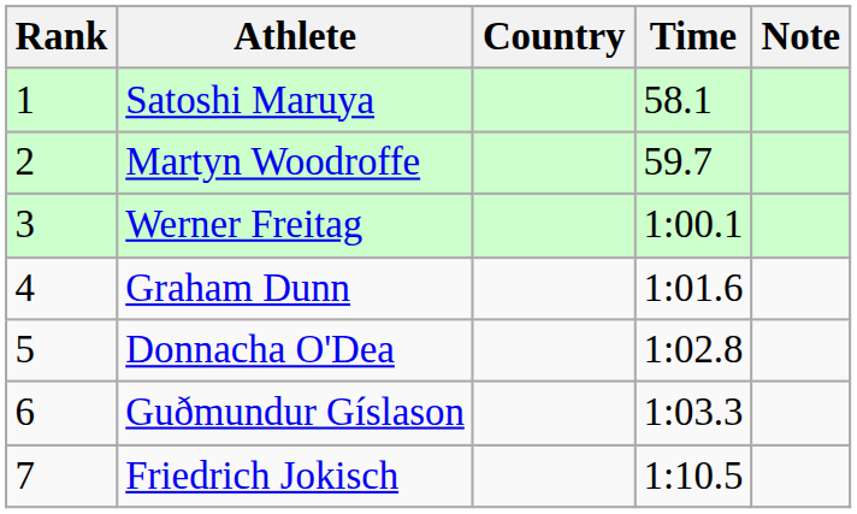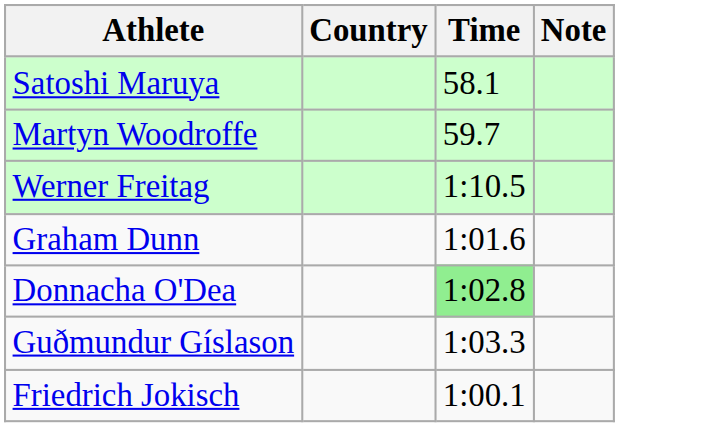- column: Rank | 1 | 2 | 3 | 4 | 5 | 6 | 7
Werner Freitag | Time: 1:00.1 -> 1:10.5
Donnacha O'Dea | Time: no background -> lightgreen background
Friedrich Jokisch | Time: 1:10.5 -> 1:00.1
